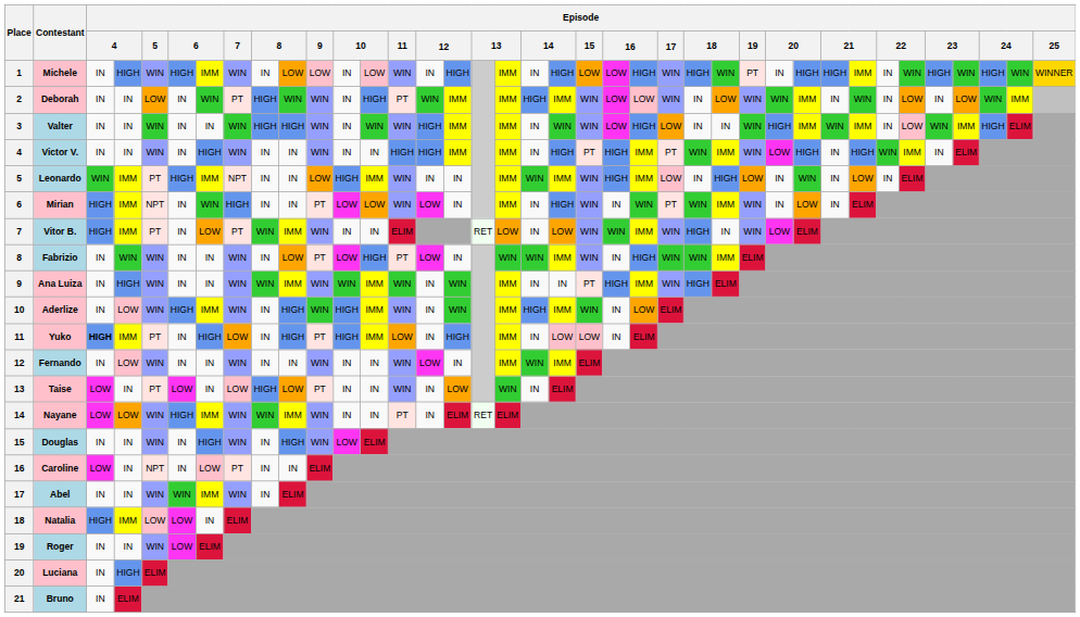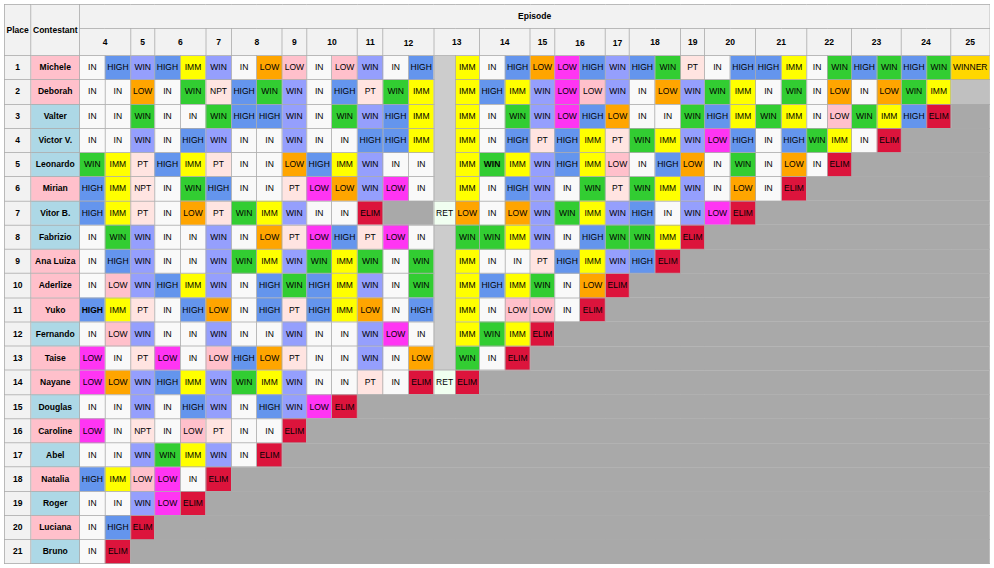Deborah | Episode / 7: PT -> NPT
Leonardo | Episode / 7: NPT -> PT
Leonardo | column 19: normal -> bold
